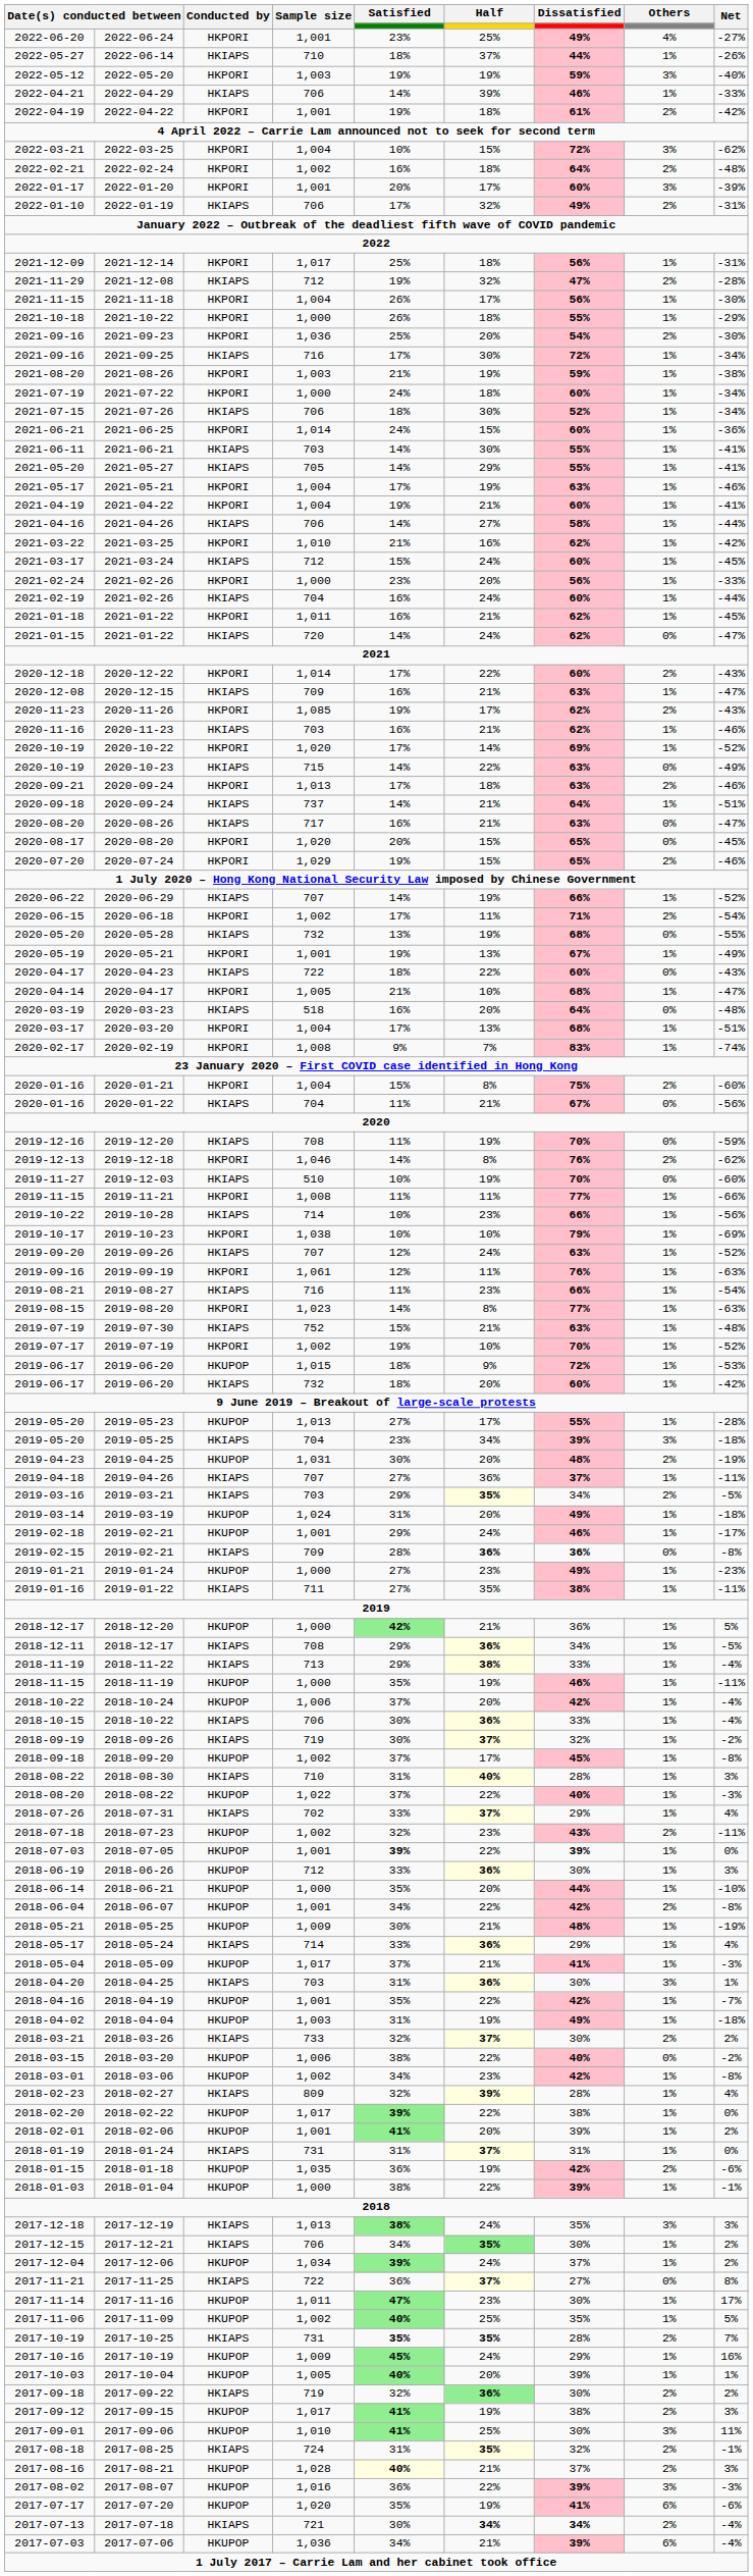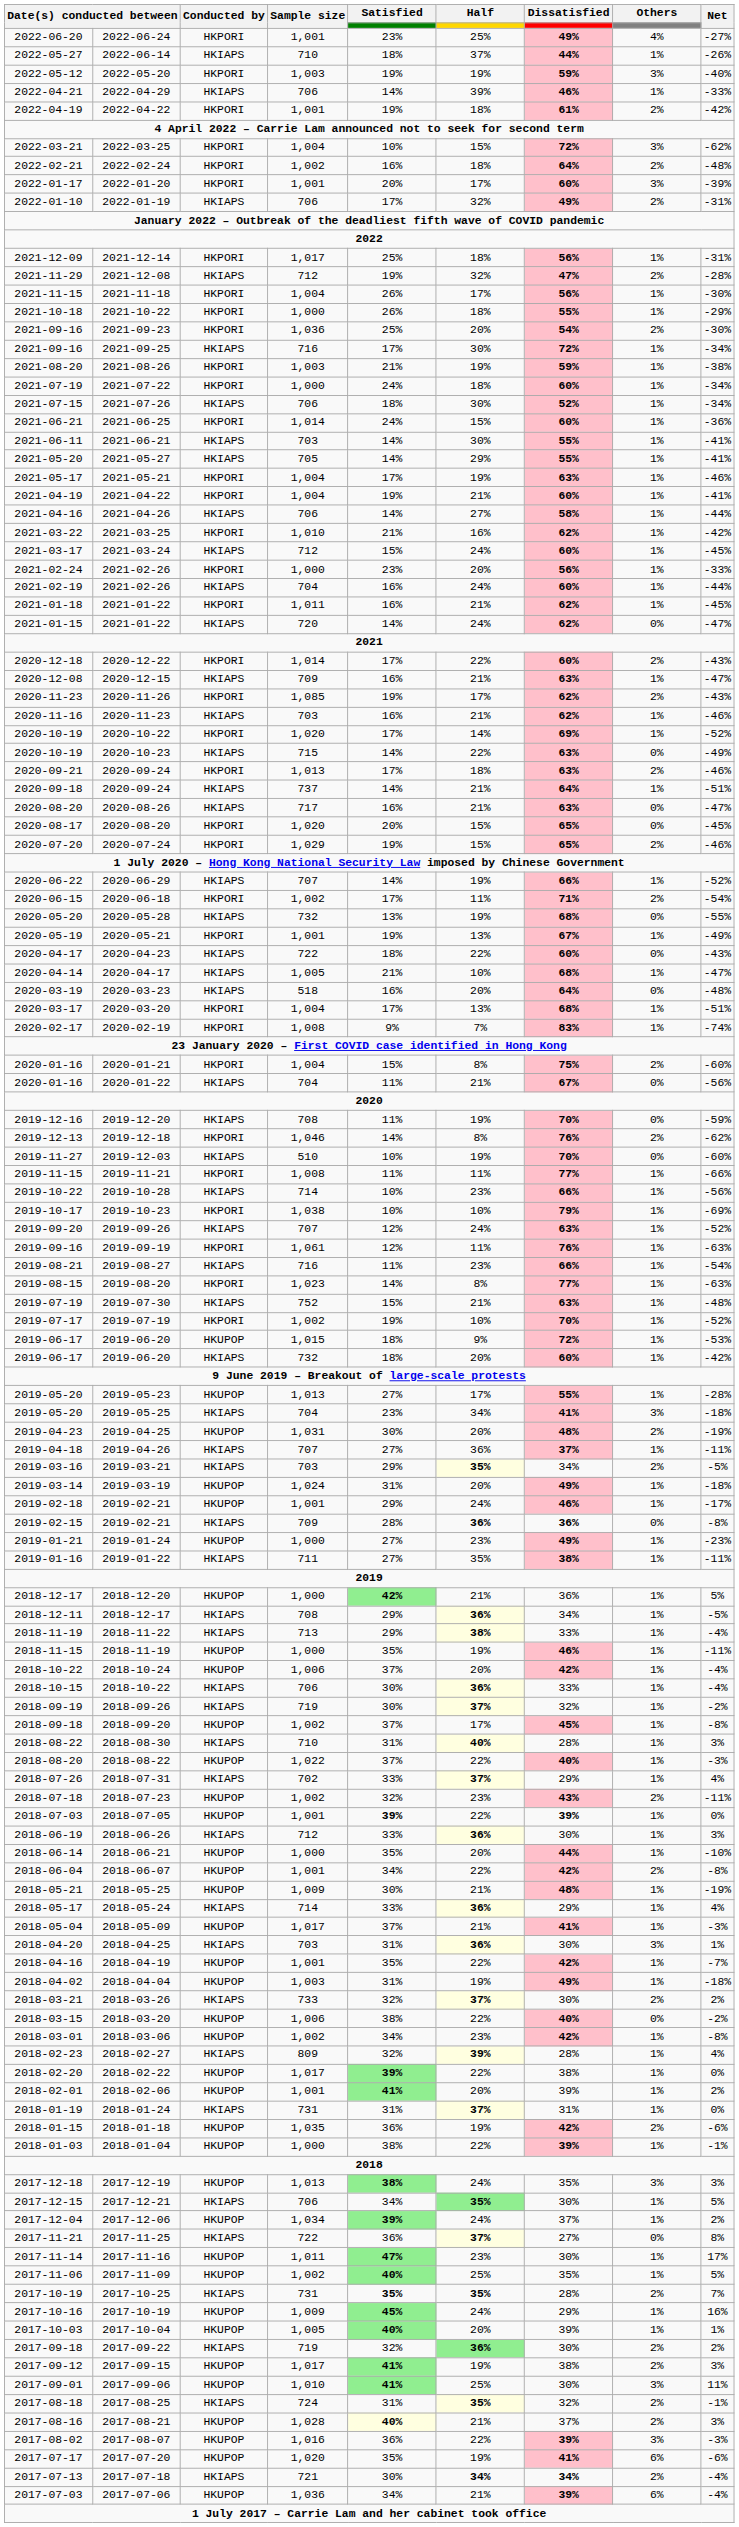2020-04-14 | Conducted by: HKPORI -> HKIAPS
2019-05-20 / 704 | Dissatisfied: 39% -> 41%
2018-06-19 | Conducted by: HKUPOP -> HKIAPS
2017-12-18 | Conducted by: HKIAPS -> HKUPOP
2017-12-15 | Net: 2% -> 5%
